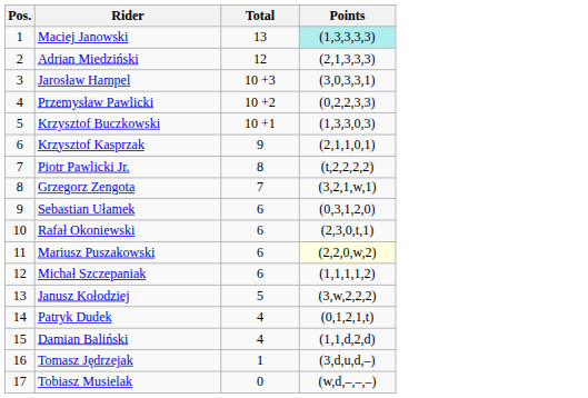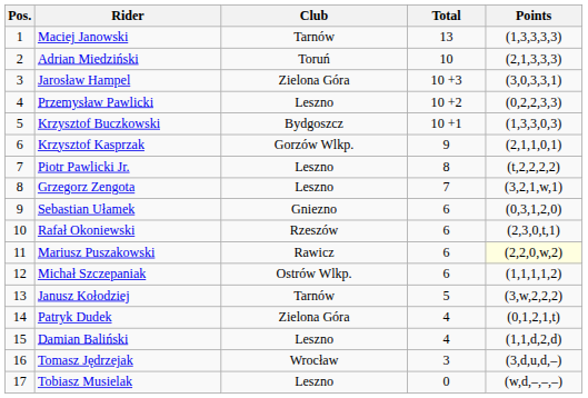+ column: Club | Tarnów | Toruń | Zielona Góra | Leszno | Bydgoszcz | Gorzów Wlkp. | Leszno | Leszno | Gniezno | Rzeszów | Rawicz | Ostrów Wlkp. | Tarnów | Zielona Góra | Leszno | Wrocław | Leszno
Maciej Janowski | Points: paleturquoise background -> no background
Adrian Miedziński | Total: 12 -> 10
Tomasz Jędrzejak | Total: 1 -> 3
